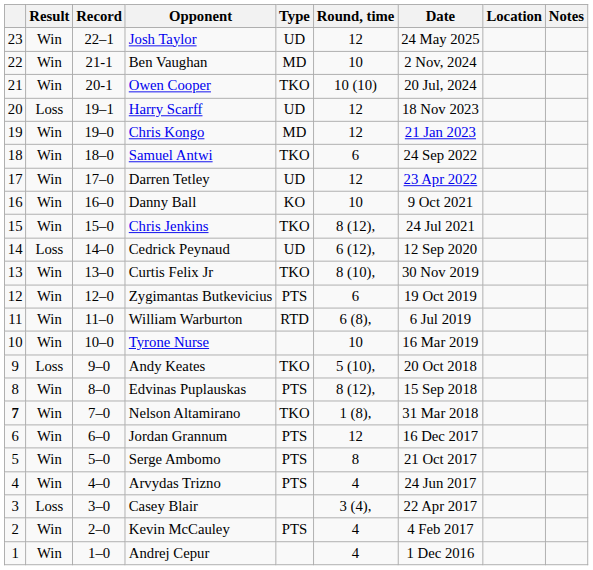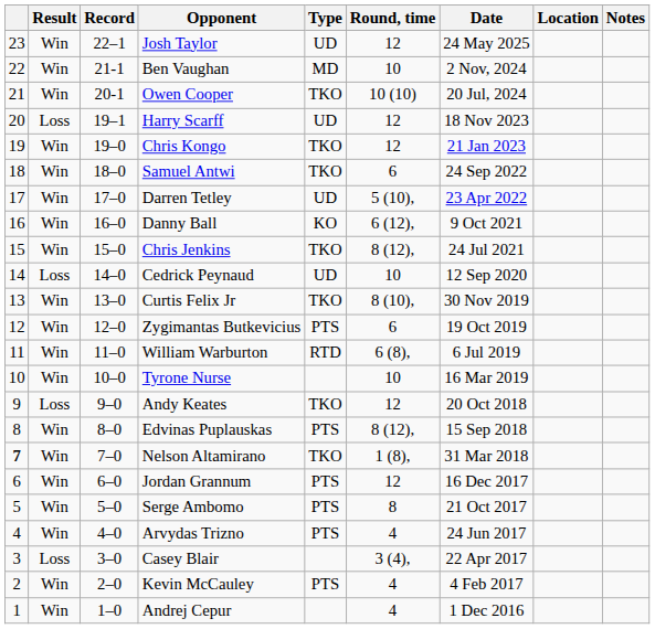Chris Kongo | Type: MD -> TKO
Darren Tetley | Round, time: 12 -> 5 (10),
Danny Ball | Round, time: 10 -> 6 (12),
Cedrick Peynaud | Round, time: 6 (12), -> 10
Andy Keates | Round, time: 5 (10), -> 12
